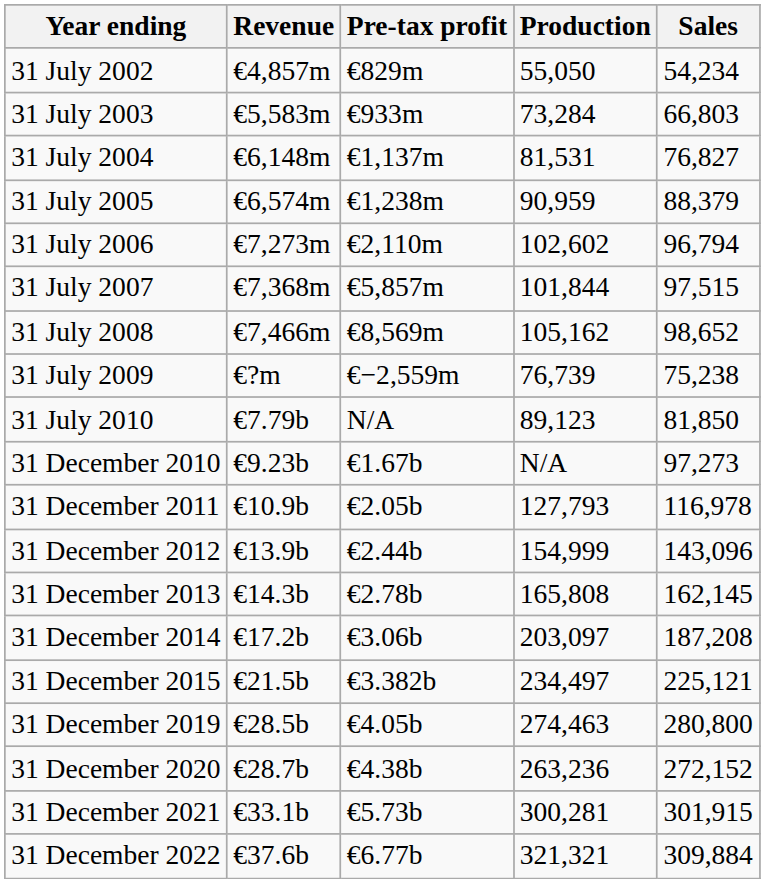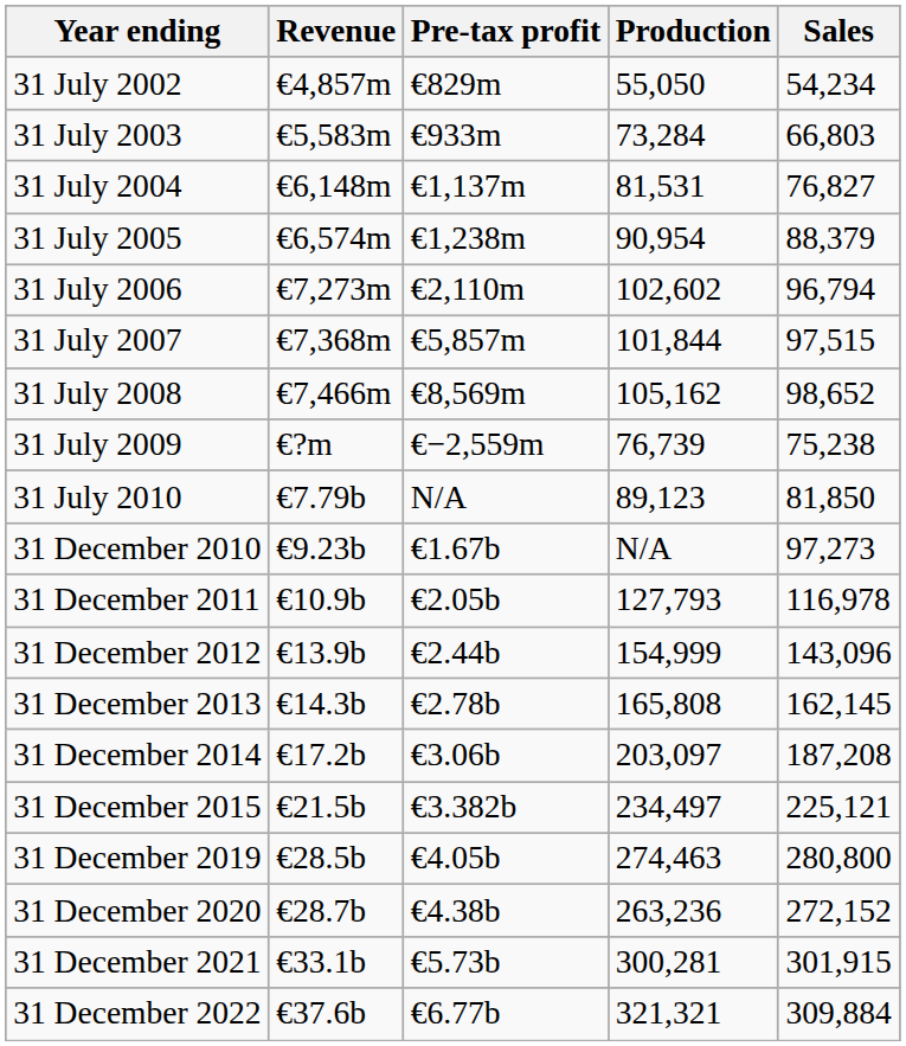31 July 2005 | Production: 90,959 -> 90,954
